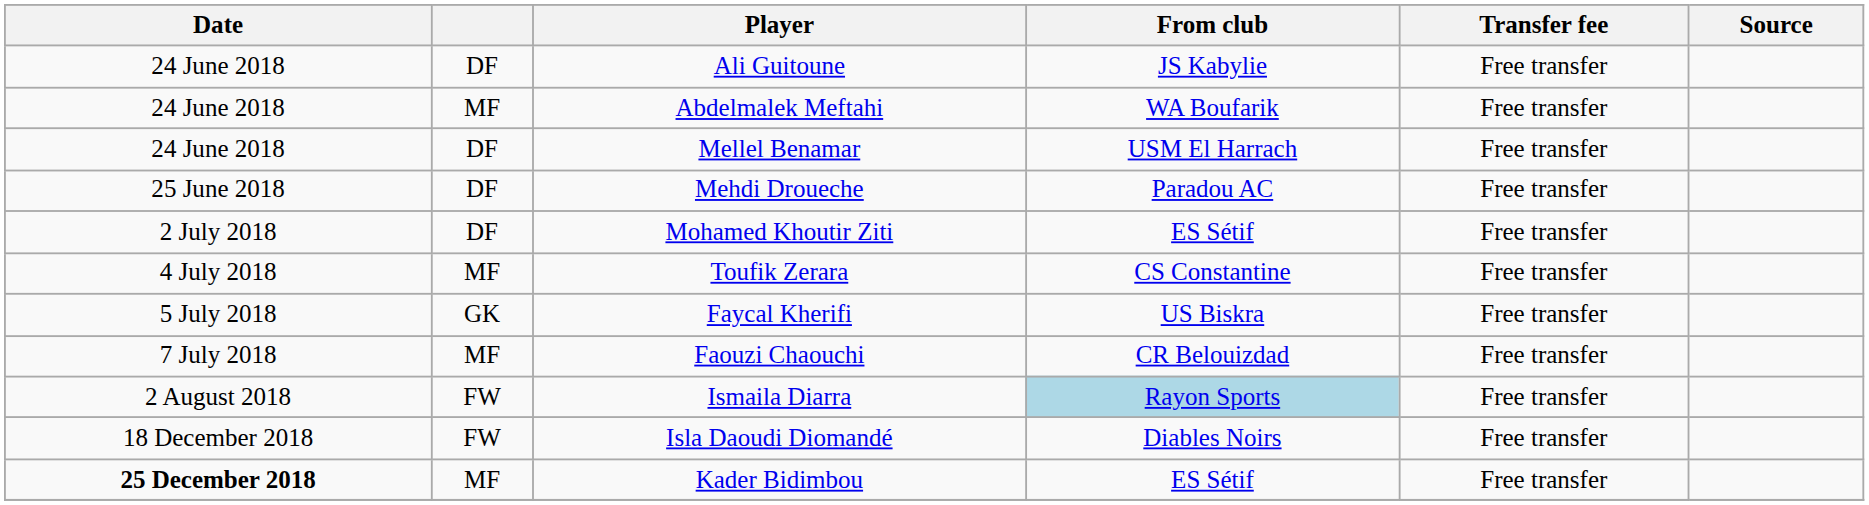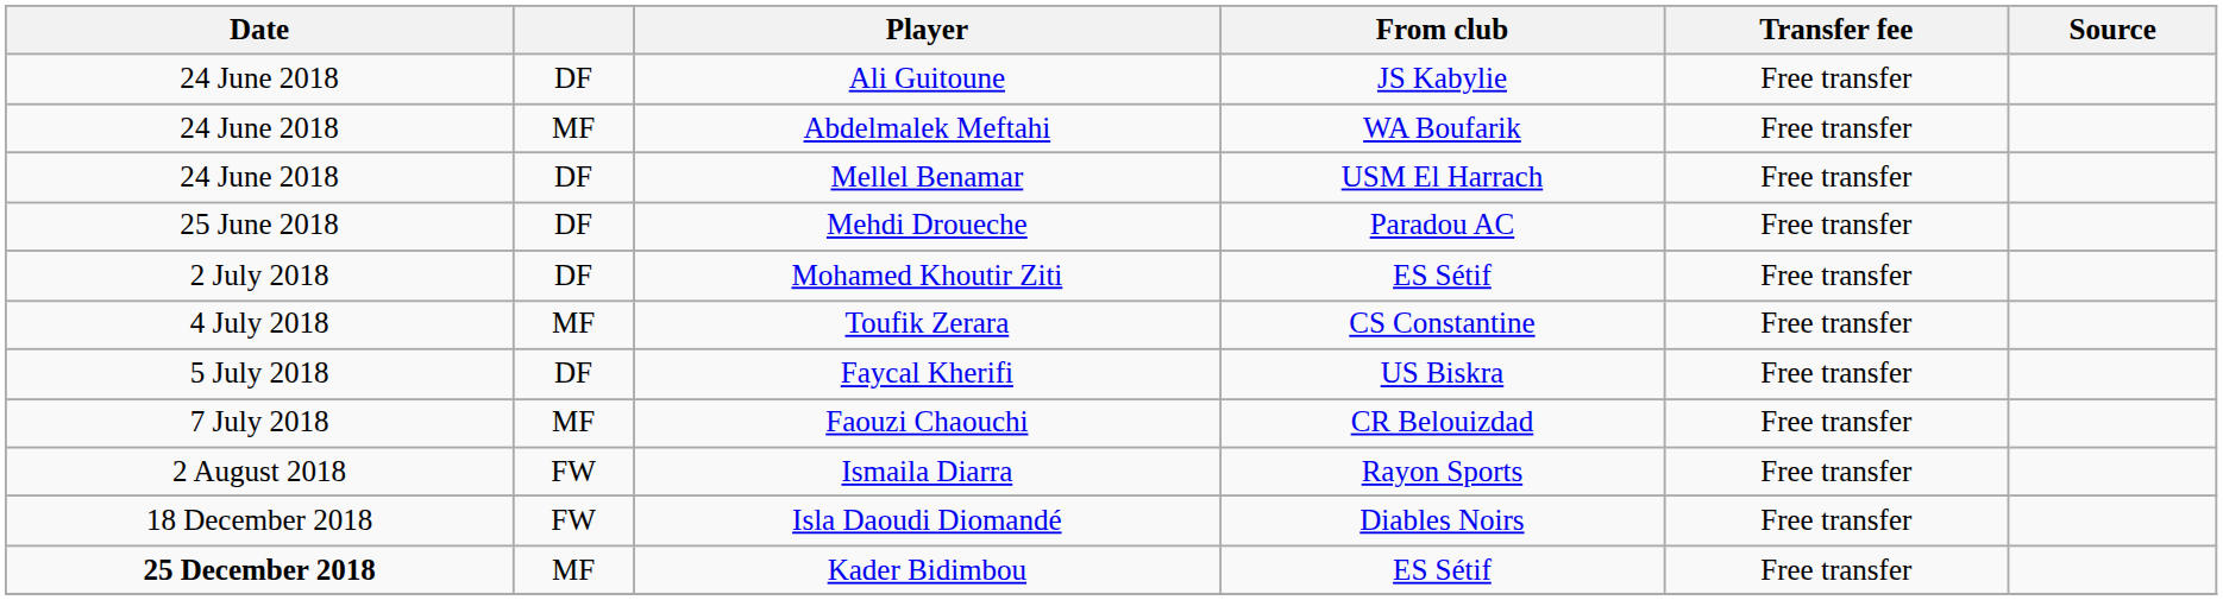Faycal Kherifi | column 2: GK -> DF
Ismaila Diarra | From club: lightblue background -> no background
